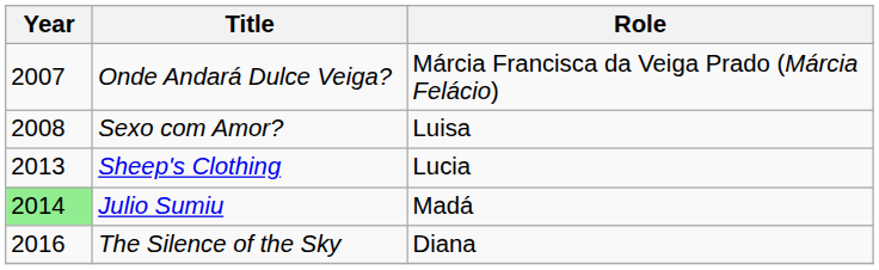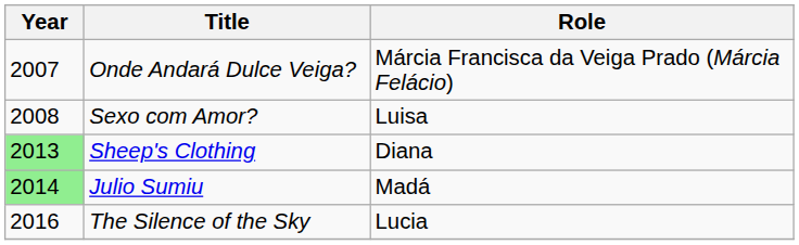Sheep's Clothing | Year: no background -> lightgreen background
Sheep's Clothing | Role: Lucia -> Diana
The Silence of the Sky | Role: Diana -> Lucia
